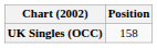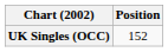UK Singles (OCC) | Position: 158 -> 152
